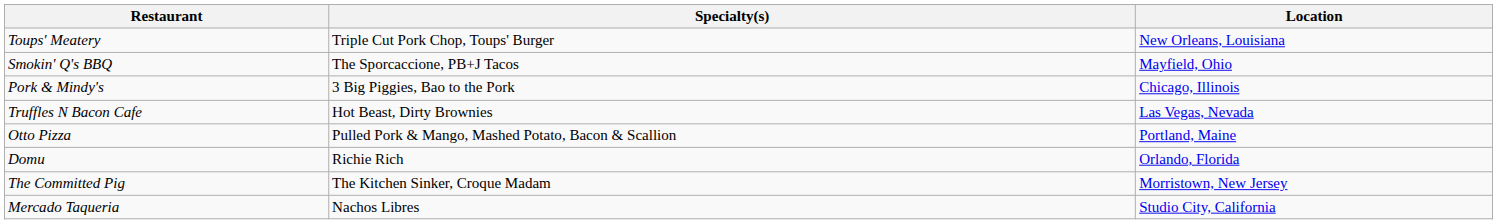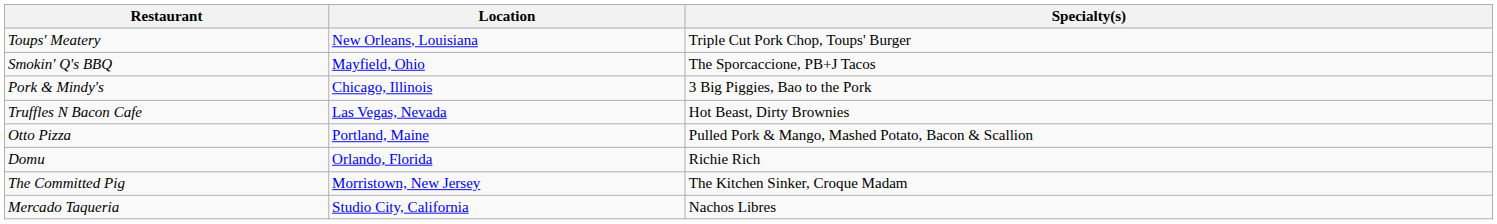columns swapped: Location <-> Specialty(s)
